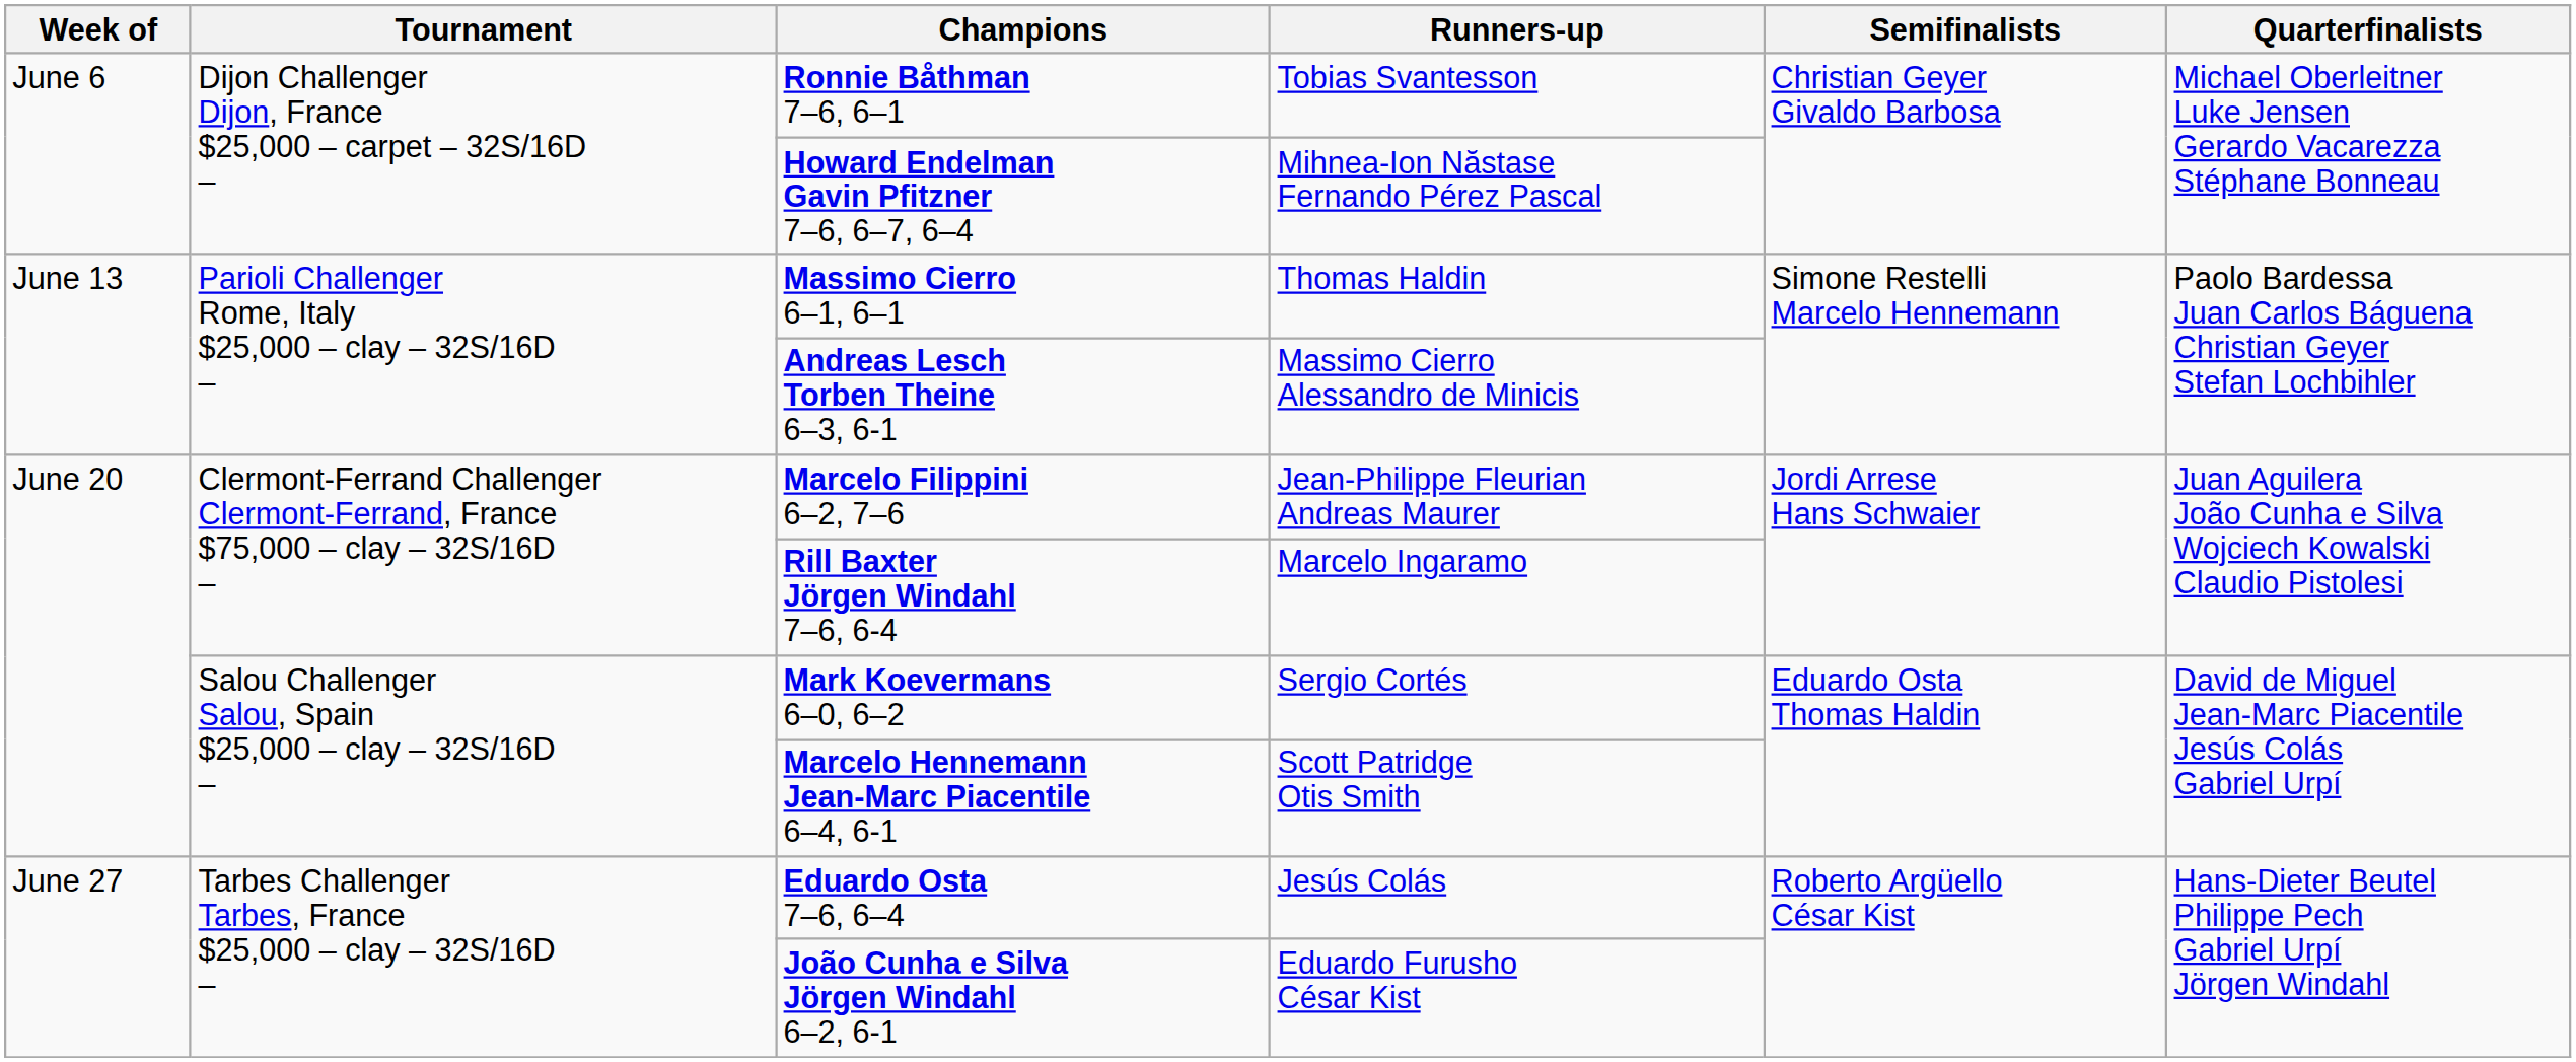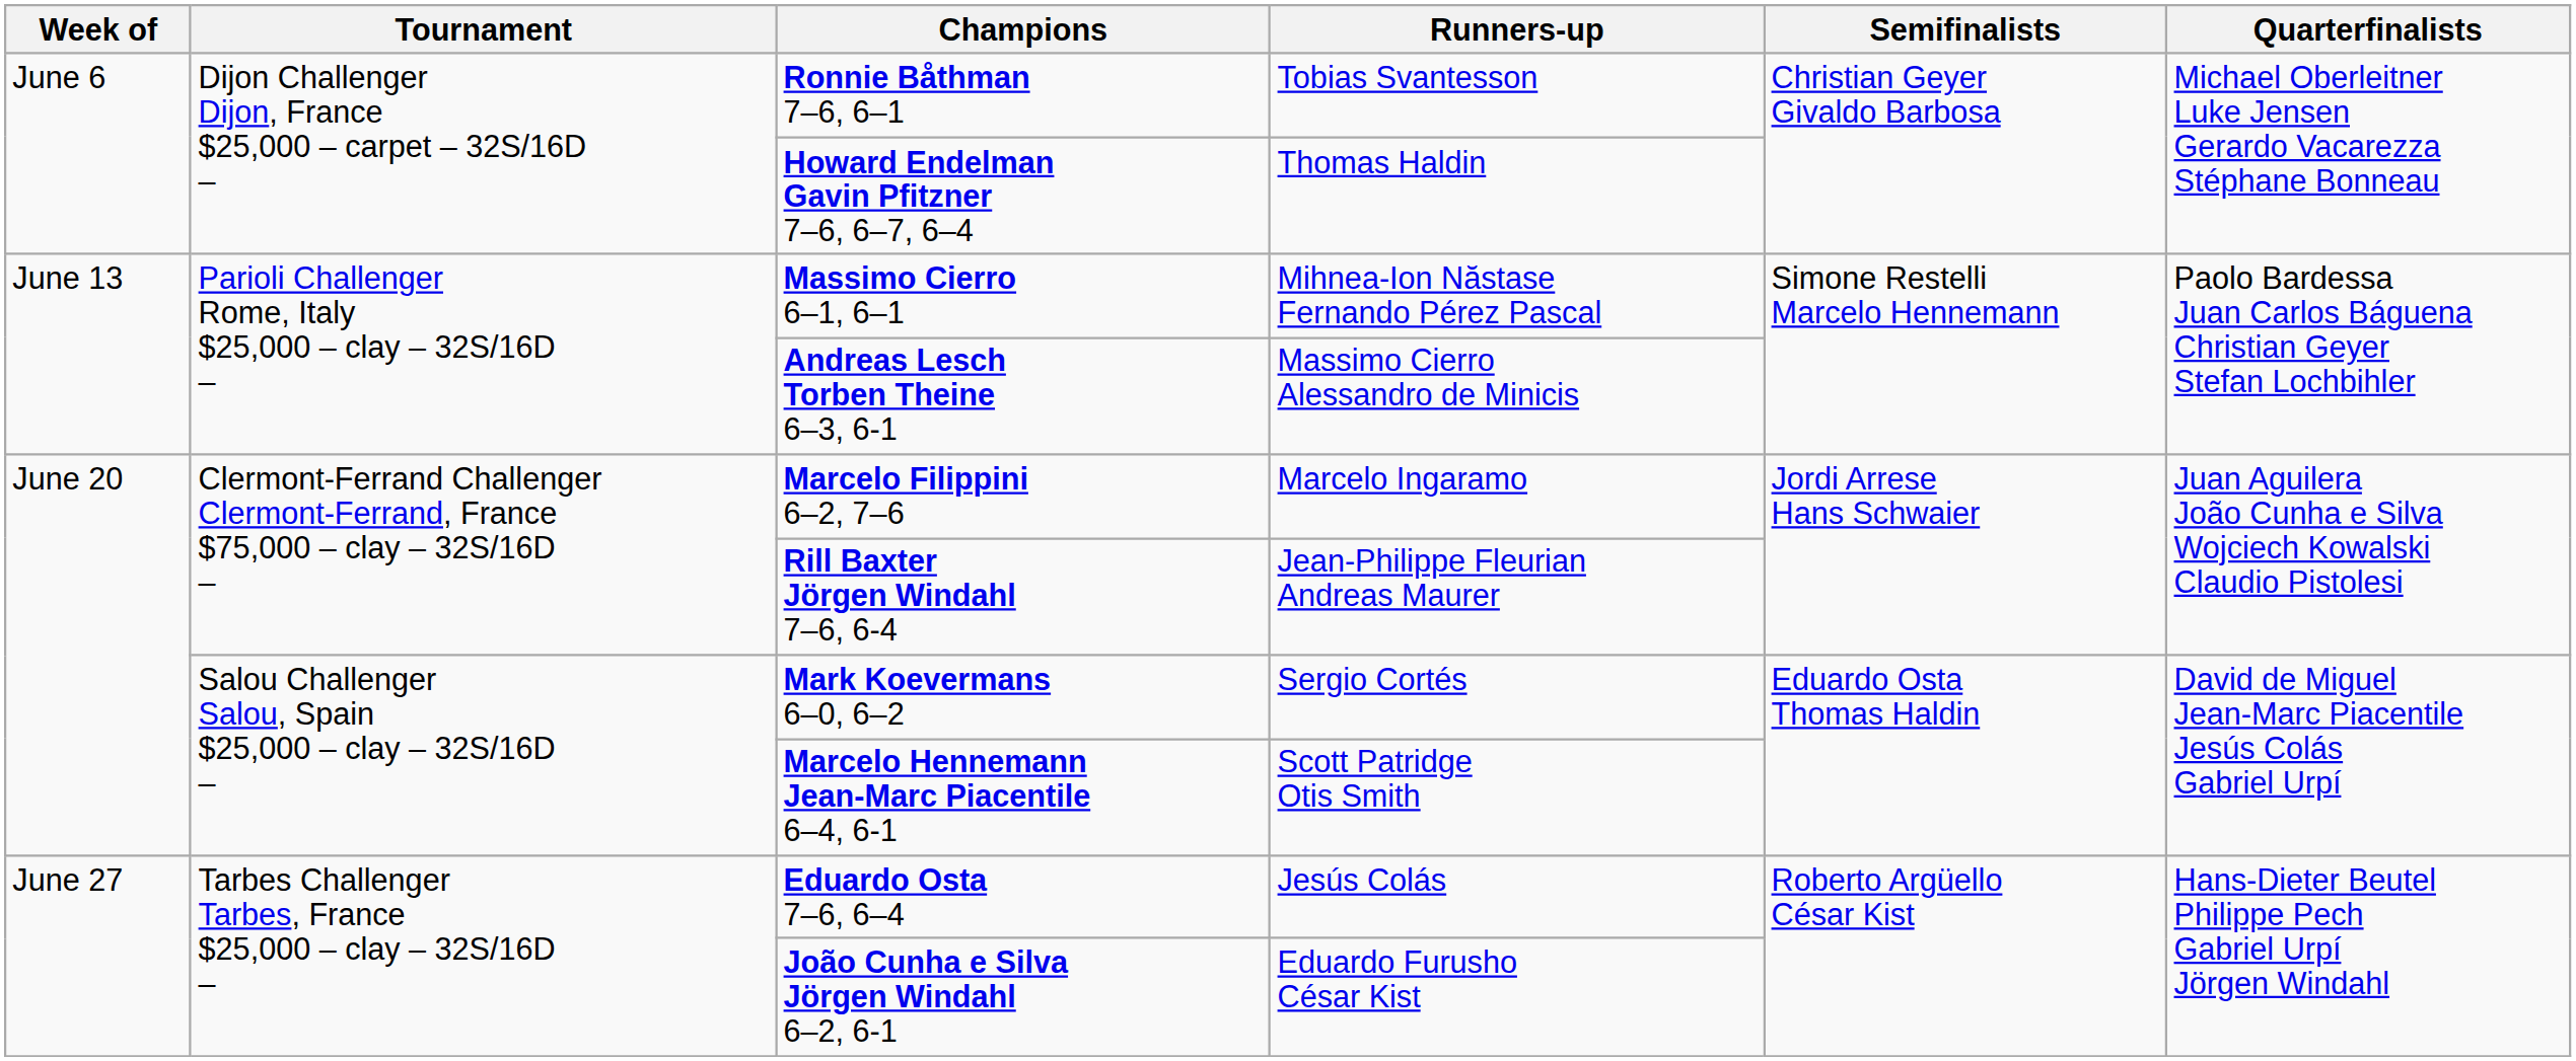Howard Endelman Gavin Pfitzner 7–6, 6–7, 6–4 | Runners-up: Mihnea-Ion Năstase Fernando Pérez Pascal -> Thomas Haldin
Massimo Cierro 6–1, 6–1 | Runners-up: Thomas Haldin -> Mihnea-Ion Năstase Fernando Pérez Pascal
Marcelo Filippini 6–2, 7–6 | Runners-up: Jean-Philippe Fleurian Andreas Maurer -> Marcelo Ingaramo
Rill Baxter Jörgen Windahl 7–6, 6-4 | Runners-up: Marcelo Ingaramo -> Jean-Philippe Fleurian Andreas Maurer
